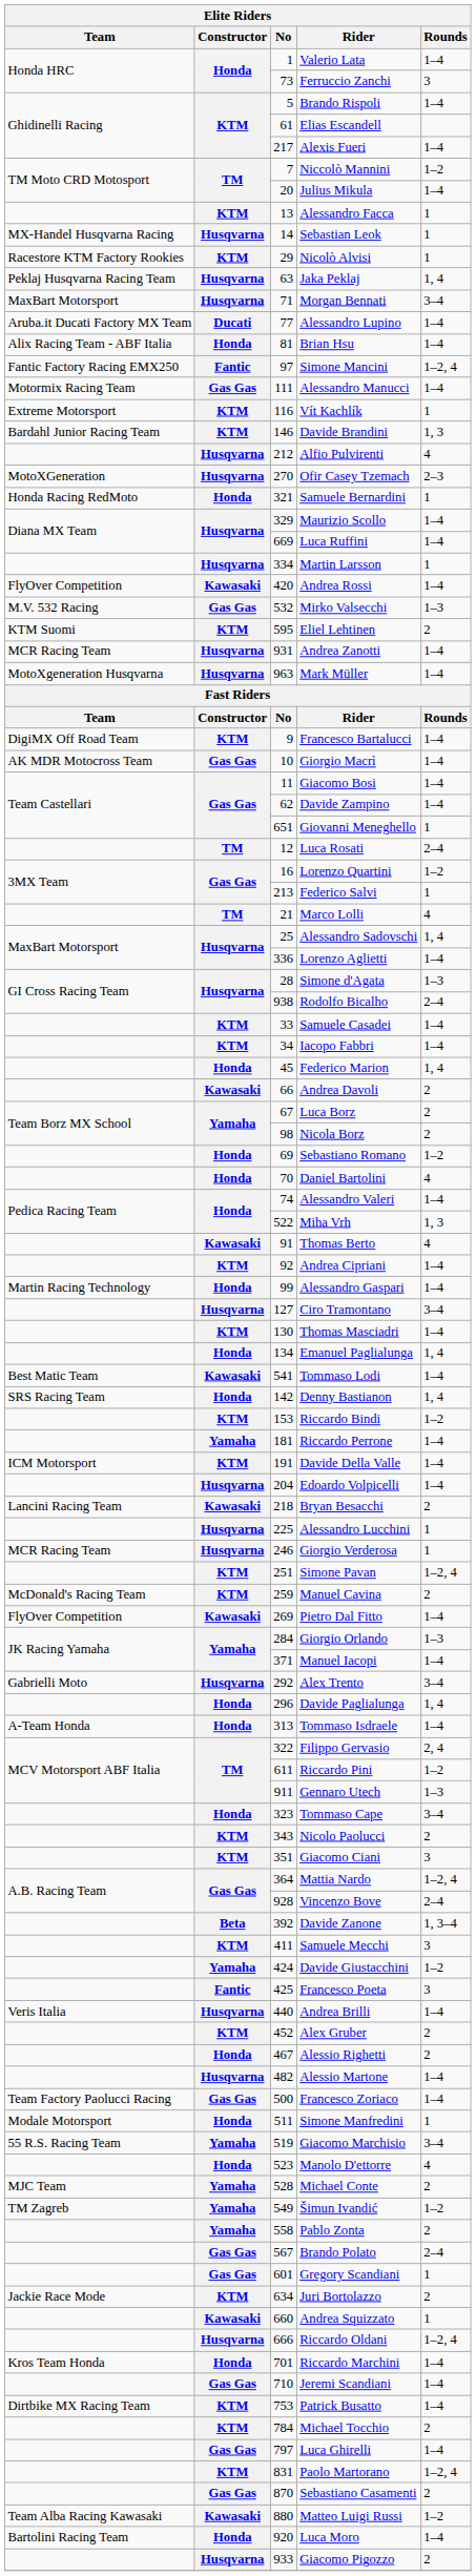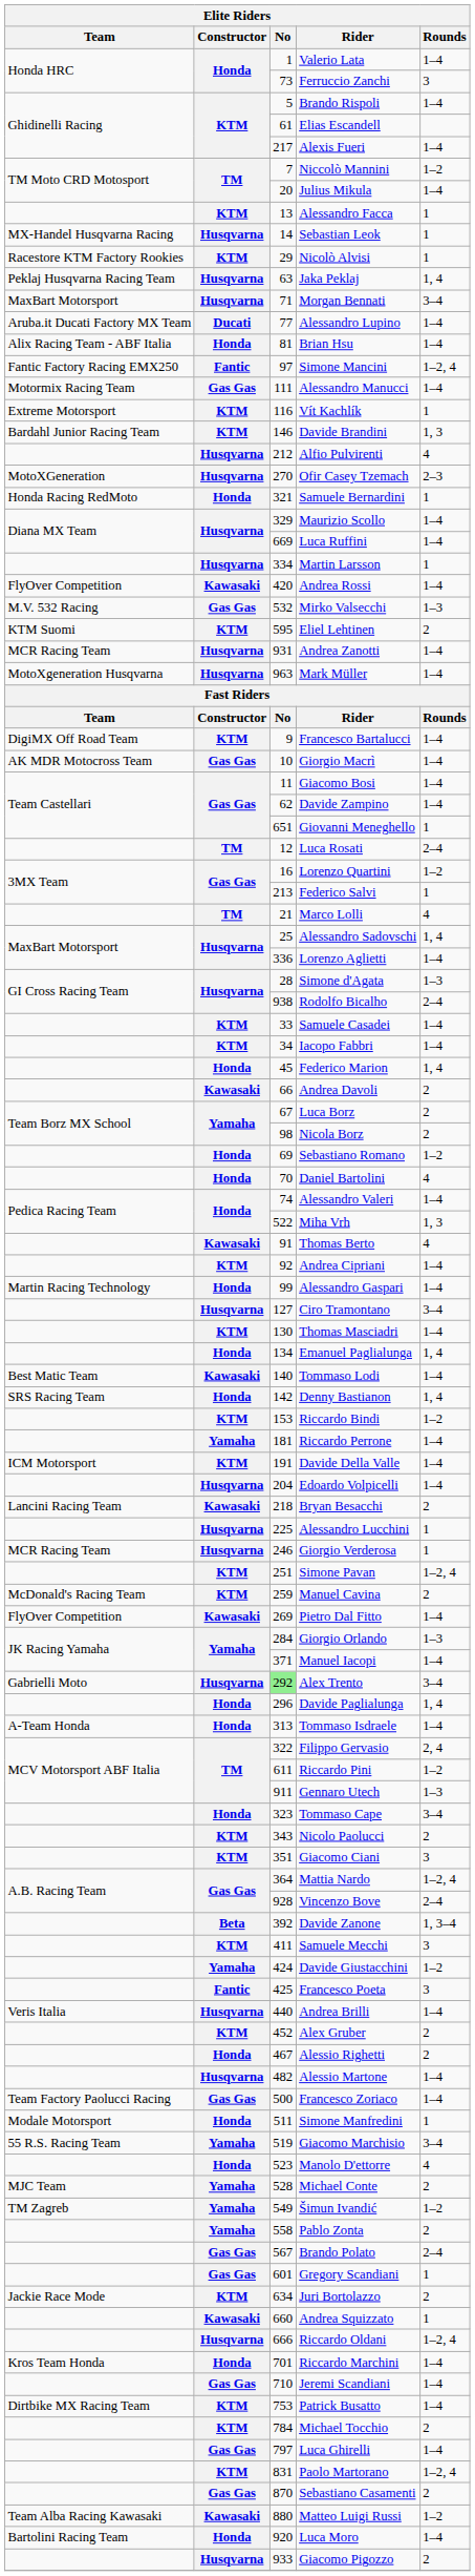Tommaso Lodi | No: 541 -> 140
Alex Trento | No: no background -> lightgreen background
